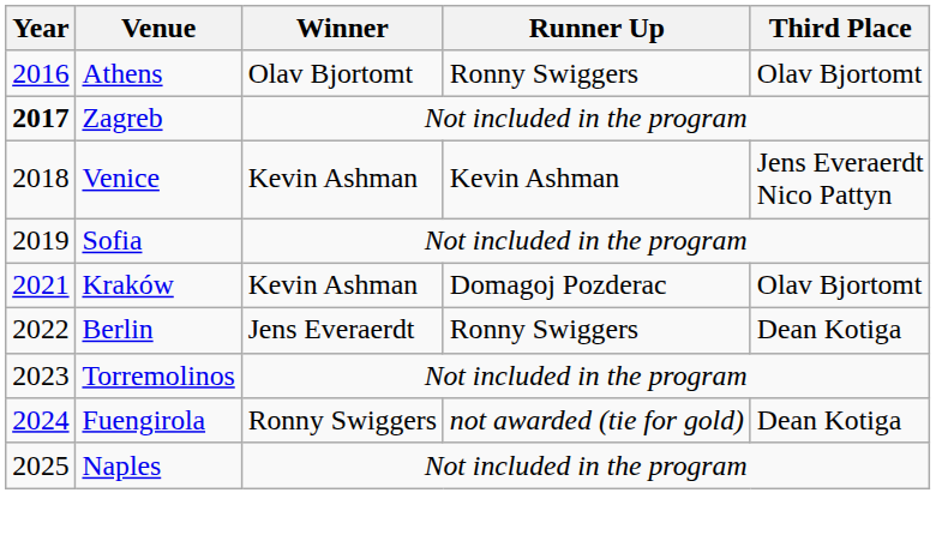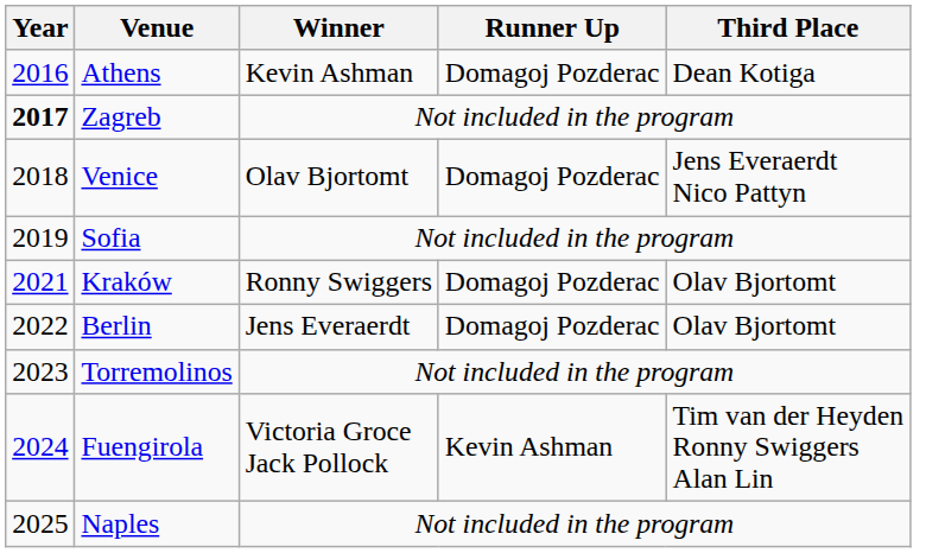Athens | Winner: Olav Bjortomt -> Kevin Ashman
Athens | Runner Up: Ronny Swiggers -> Domagoj Pozderac
Athens | Third Place: Olav Bjortomt -> Dean Kotiga
Venice | Winner: Kevin Ashman -> Olav Bjortomt
Venice | Runner Up: Kevin Ashman -> Domagoj Pozderac
Kraków | Winner: Kevin Ashman -> Ronny Swiggers
Berlin | Runner Up: Ronny Swiggers -> Domagoj Pozderac
Berlin | Third Place: Dean Kotiga -> Olav Bjortomt
Fuengirola | Winner: Ronny Swiggers -> Victoria Groce Jack Pollock
Fuengirola | Runner Up: not awarded (tie for gold) -> Kevin Ashman
Fuengirola | Third Place: Dean Kotiga -> Tim van der Heyden Ronny Swiggers Alan Lin
